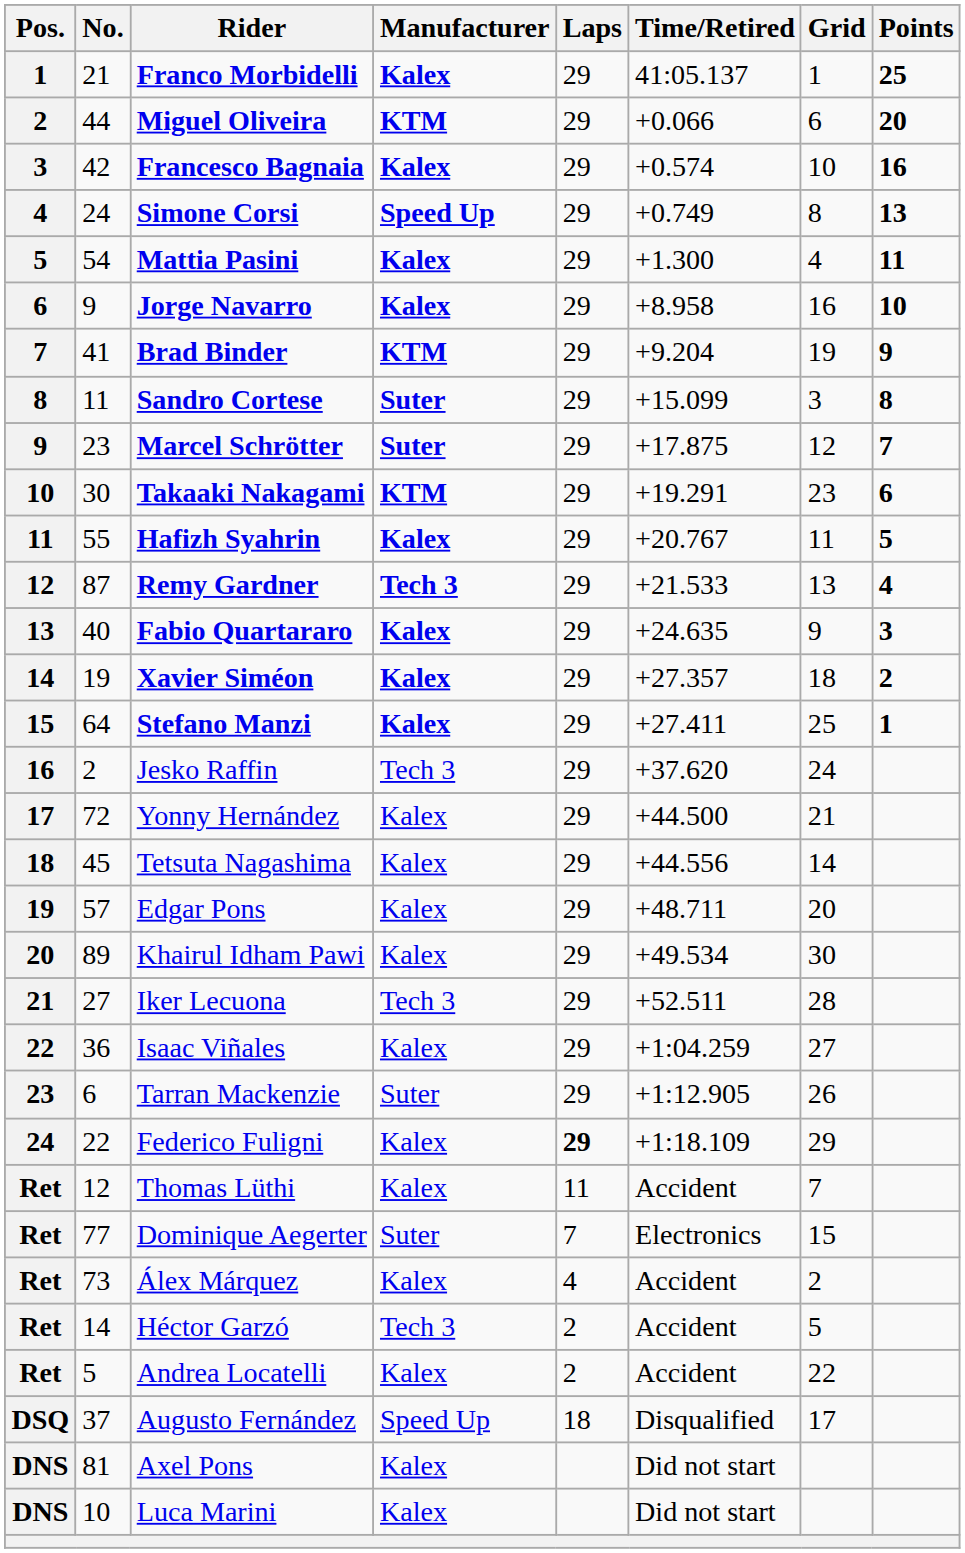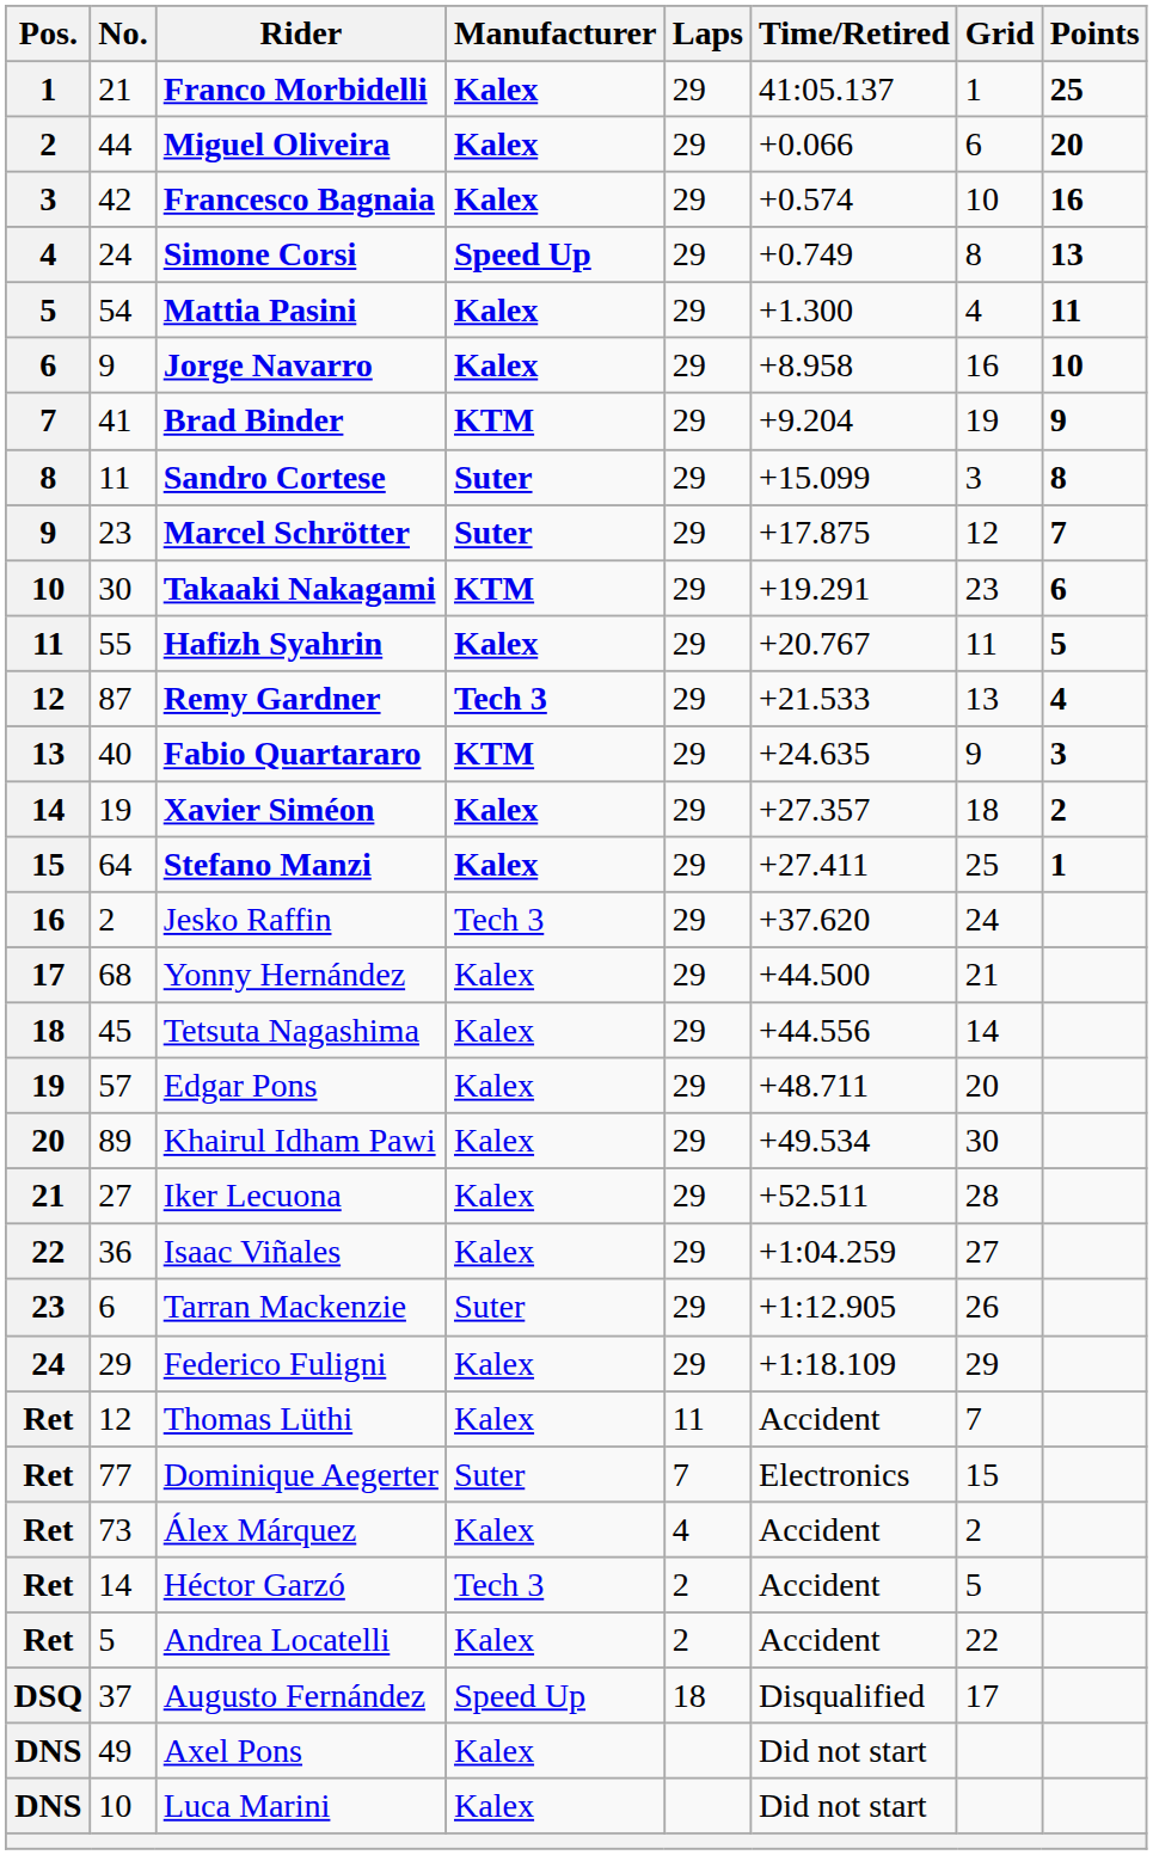Miguel Oliveira | Manufacturer: KTM -> Kalex
Fabio Quartararo | Manufacturer: Kalex -> KTM
Yonny Hernández | No.: 72 -> 68
Iker Lecuona | Manufacturer: Tech 3 -> Kalex
Federico Fuligni | No.: 22 -> 29
Federico Fuligni | Laps: bold -> normal
Axel Pons | No.: 81 -> 49
